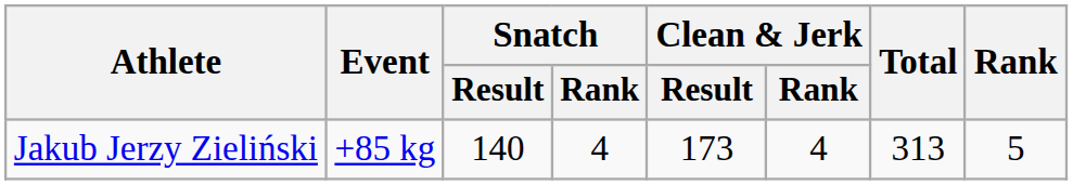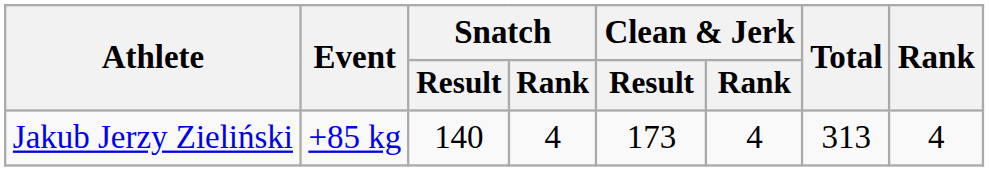Jakub Jerzy Zieliński | Rank: 5 -> 4
